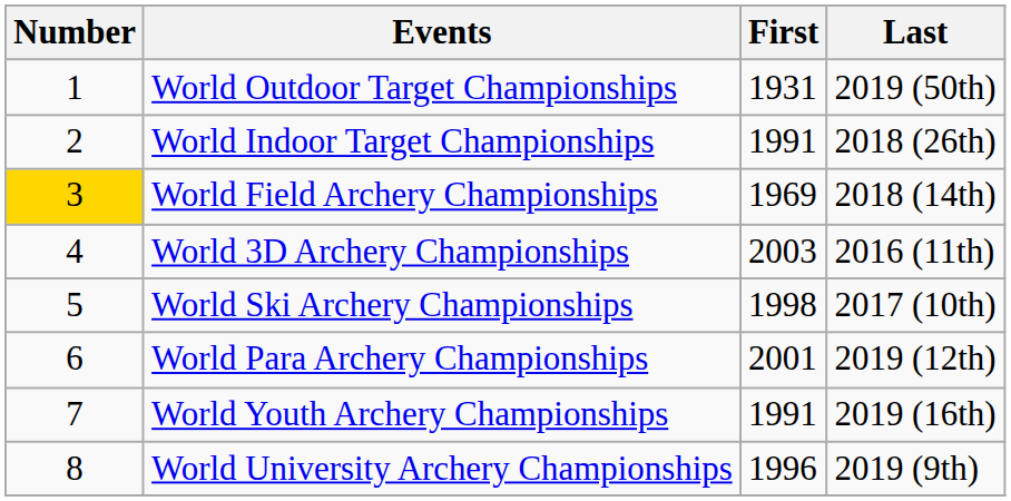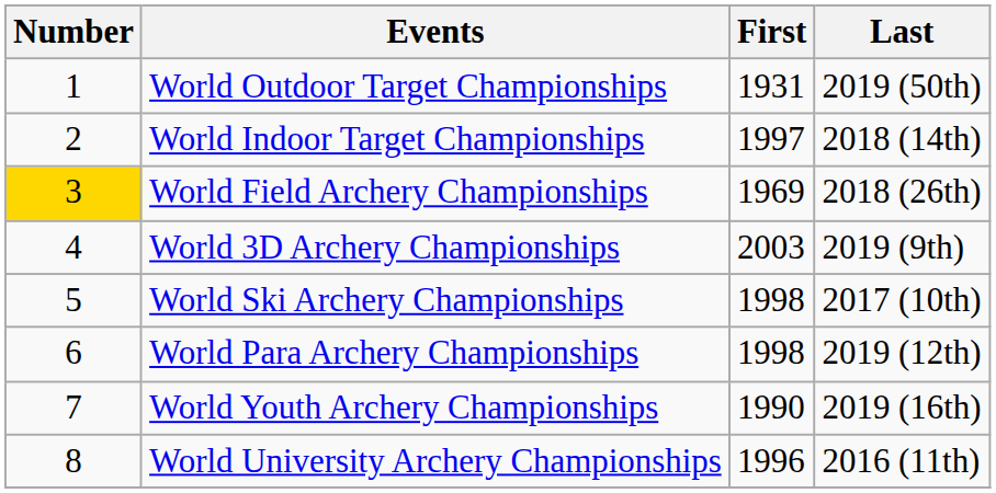World Indoor Target Championships | First: 1991 -> 1997
World Indoor Target Championships | Last: 2018 (26th) -> 2018 (14th)
World Field Archery Championships | Last: 2018 (14th) -> 2018 (26th)
World 3D Archery Championships | Last: 2016 (11th) -> 2019 (9th)
World Para Archery Championships | First: 2001 -> 1998
World Youth Archery Championships | First: 1991 -> 1990
World University Archery Championships | Last: 2019 (9th) -> 2016 (11th)
